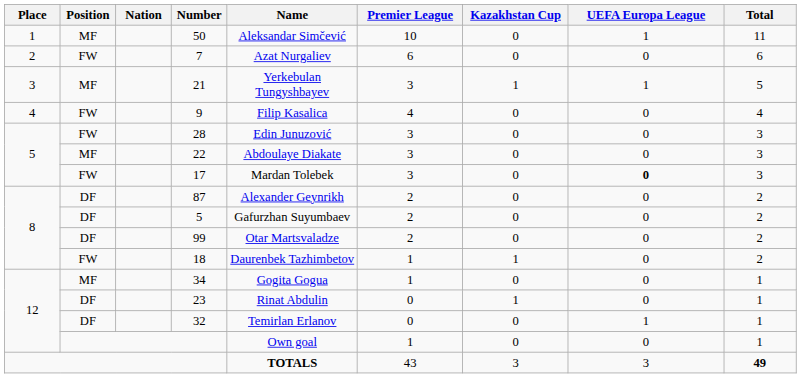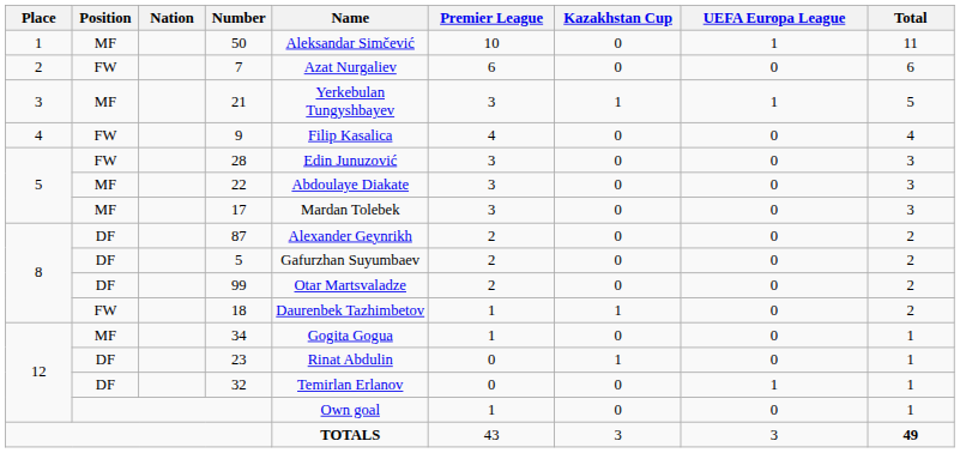17 | Position: FW -> MF
17 | UEFA Europa League: bold -> normal
